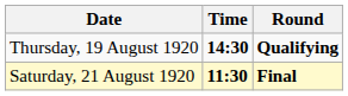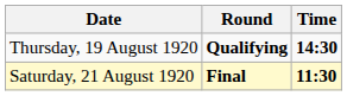columns swapped: Time <-> Round
